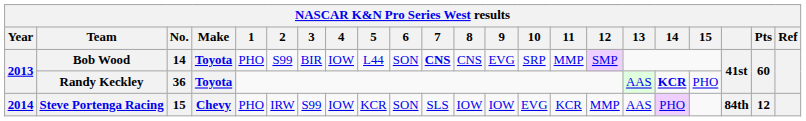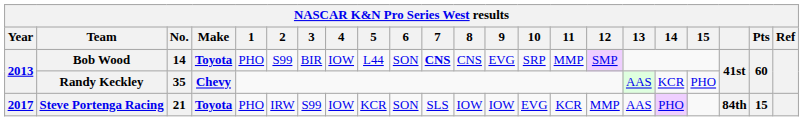Randy Keckley | No.: 36 -> 35
Randy Keckley | Make: Toyota -> Chevy
Randy Keckley | 14: bold -> normal
Steve Portenga Racing | Year: 2014 -> 2017
Steve Portenga Racing | No.: 15 -> 21
Steve Portenga Racing | Make: Chevy -> Toyota
Steve Portenga Racing | Pts: 12 -> 15
